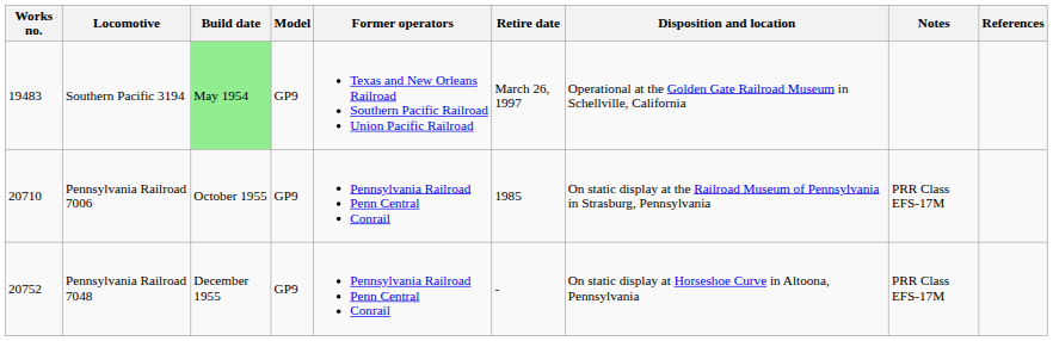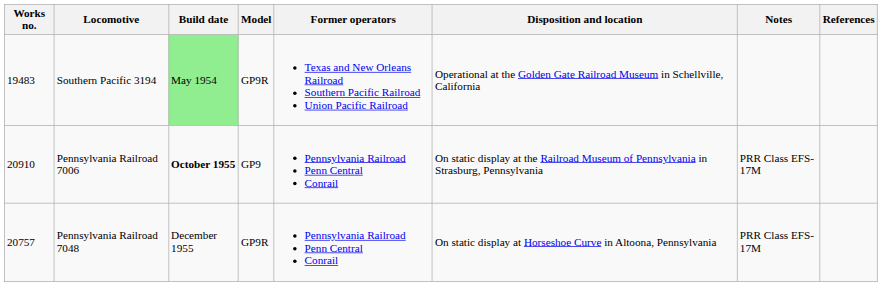- column: Retire date | March 26, 1997 | 1985 | -
Southern Pacific 3194 | Model: GP9 -> GP9R
Pennsylvania Railroad 7006 | Works no.: 20710 -> 20910
Pennsylvania Railroad 7006 | Build date: normal -> bold
Pennsylvania Railroad 7048 | Works no.: 20752 -> 20757
Pennsylvania Railroad 7048 | Model: GP9 -> GP9R
